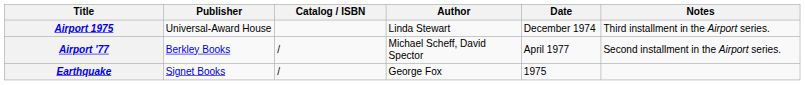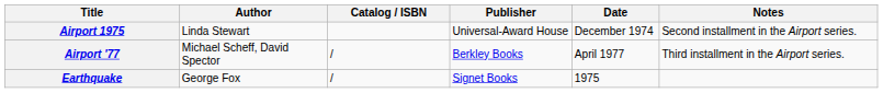columns swapped: Author <-> Publisher
Airport 1975 | Notes: Third installment in the Airport series. -> Second installment in the Airport series.
Airport '77 | Notes: Second installment in the Airport series. -> Third installment in the Airport series.
